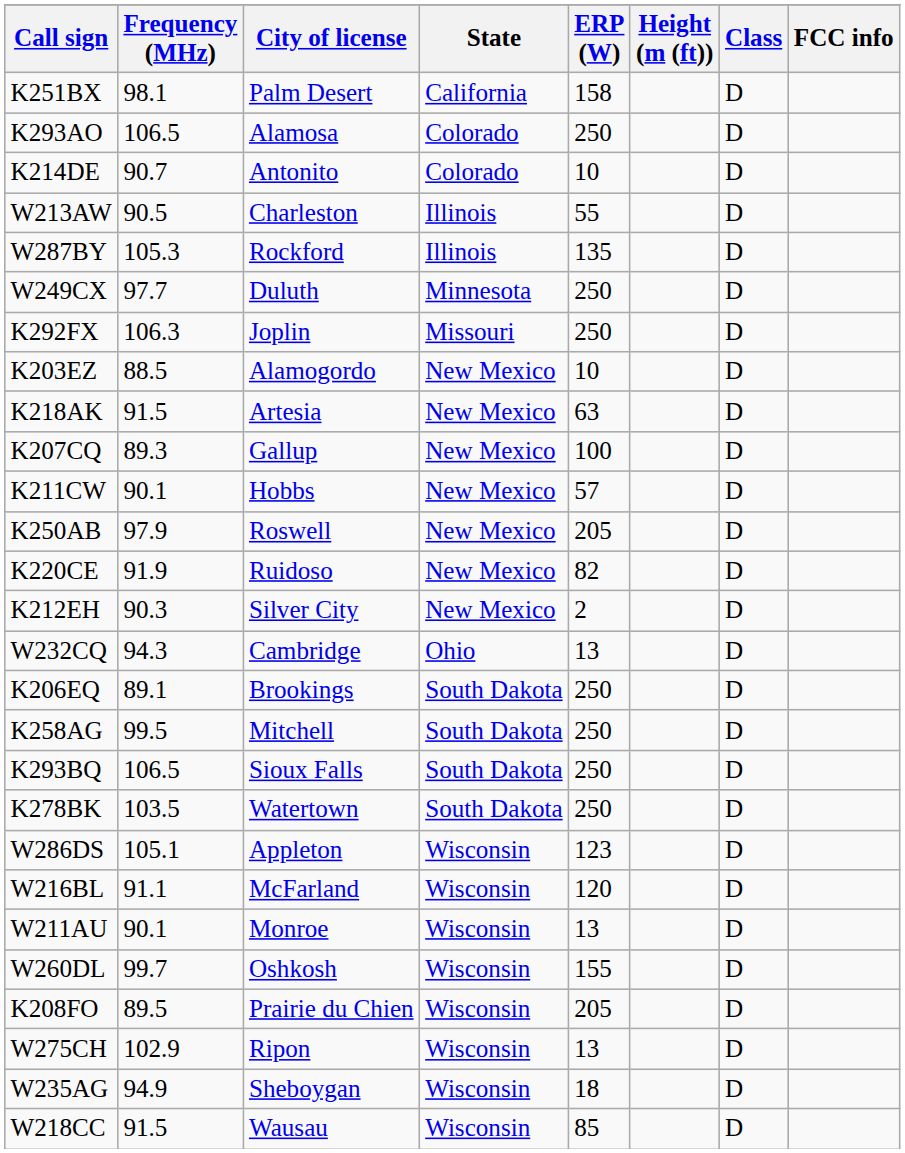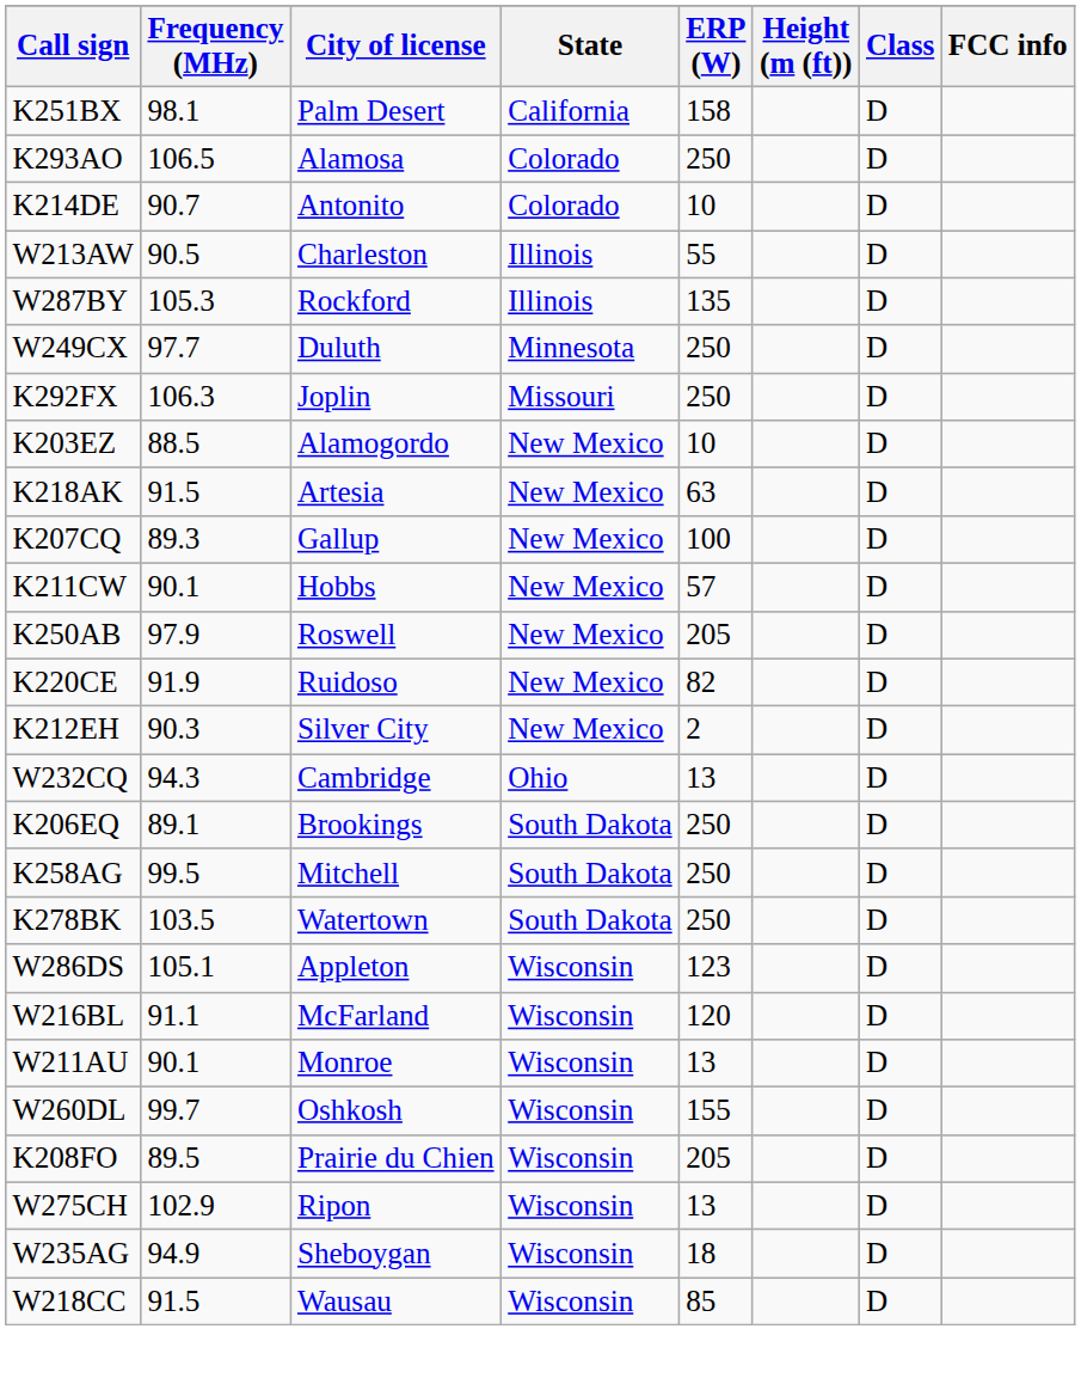- row: K293BQ | 106.5 | Sioux Falls | South Dakota | 250 | D
